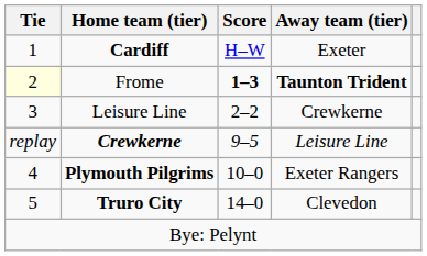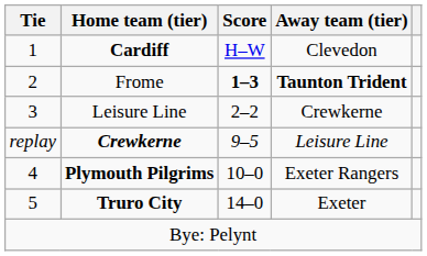Cardiff | Away team (tier): Exeter -> Clevedon
Frome | Tie: lightyellow background -> no background
Truro City | Away team (tier): Clevedon -> Exeter
